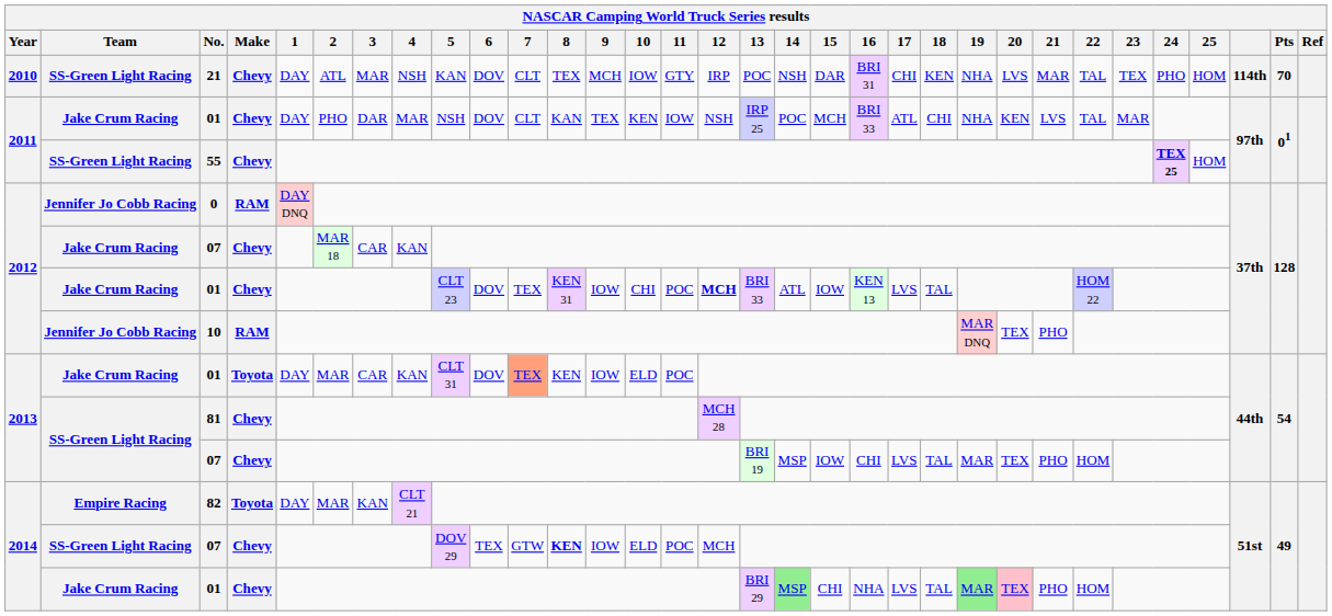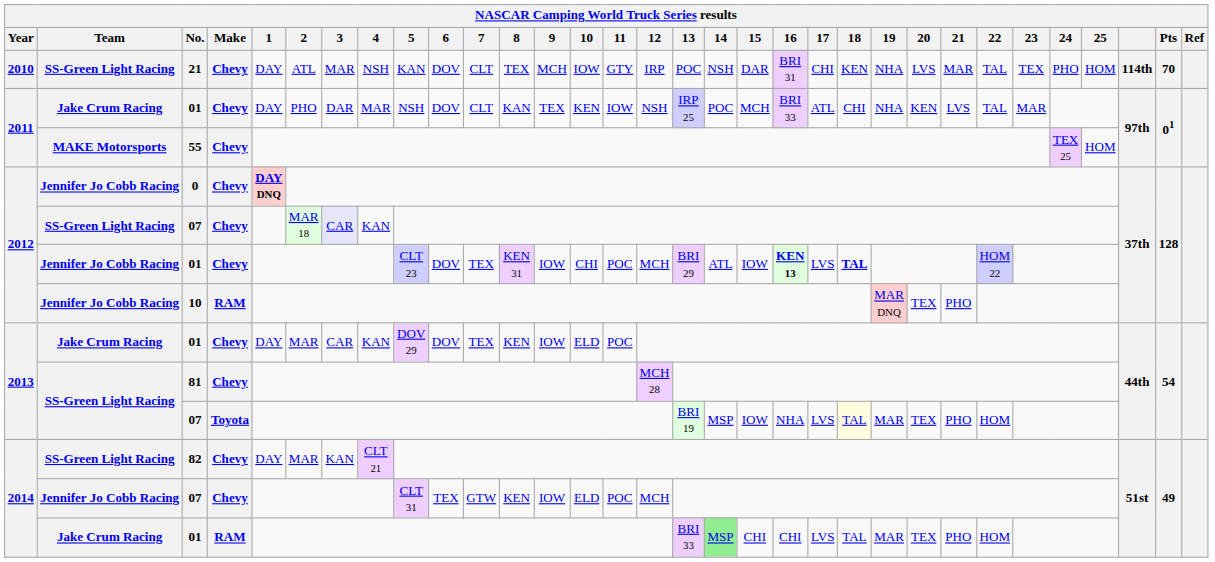55 | Team: SS-Green Light Racing -> MAKE Motorsports
55 | 24: bold -> normal
0 | Make: RAM -> Chevy
0 | 1: normal -> bold
2012 / 07 | Team: Jake Crum Racing -> SS-Green Light Racing
2012 / 07 | 3: no background -> lavender background
2012 / 01 | Team: Jake Crum Racing -> Jennifer Jo Cobb Racing
2012 / 01 | 12: bold -> normal
2012 / 01 | 13: BRI 33 -> BRI 29
2012 / 01 | 16: normal -> bold
2012 / 01 | 18: normal -> bold
2013 / 01 | Make: Toyota -> Chevy
2013 / 01 | 5: CLT 31 -> DOV 29
2013 / 01 | 7: lightsalmon background -> no background
2013 / 07 | Make: Chevy -> Toyota
2013 / 07 | 16: CHI -> NHA
2013 / 07 | 18: no background -> lightyellow background
82 | Team: Empire Racing -> SS-Green Light Racing
82 | Make: Toyota -> Chevy
2014 / 07 | Team: SS-Green Light Racing -> Jennifer Jo Cobb Racing
2014 / 07 | 5: DOV 29 -> CLT 31
2014 / 07 | 8: bold -> normal
2014 / 01 | Make: Chevy -> RAM
2014 / 01 | 13: BRI 29 -> BRI 33
2014 / 01 | 16: NHA -> CHI
2014 / 01 | 19: lightgreen background -> no background
2014 / 01 | 20: pink background -> no background
